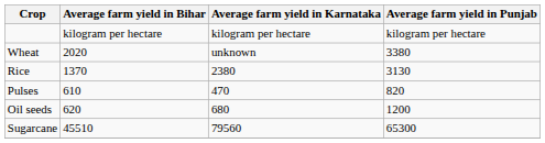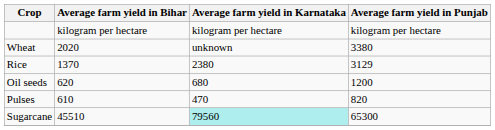Rice | Average farm yield in Punjab: 3130 -> 3129
rows swapped: Pulses <-> Oil seeds
Sugarcane | Average farm yield in Karnataka: no background -> paleturquoise background
